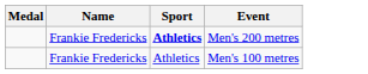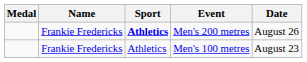+ column: Date | August 26 | August 23
